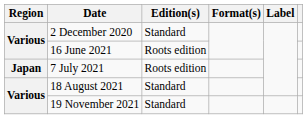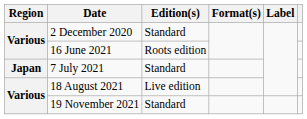7 July 2021 | Edition(s): Roots edition -> Standard
18 August 2021 | Edition(s): Standard -> Live edition
